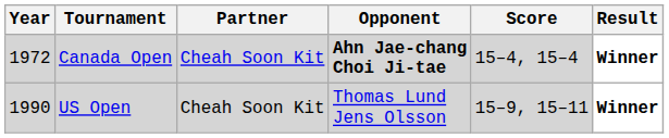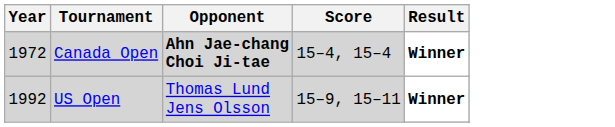- column: Partner | Cheah Soon Kit | Cheah Soon Kit
US Open | Year: 1990 -> 1992
